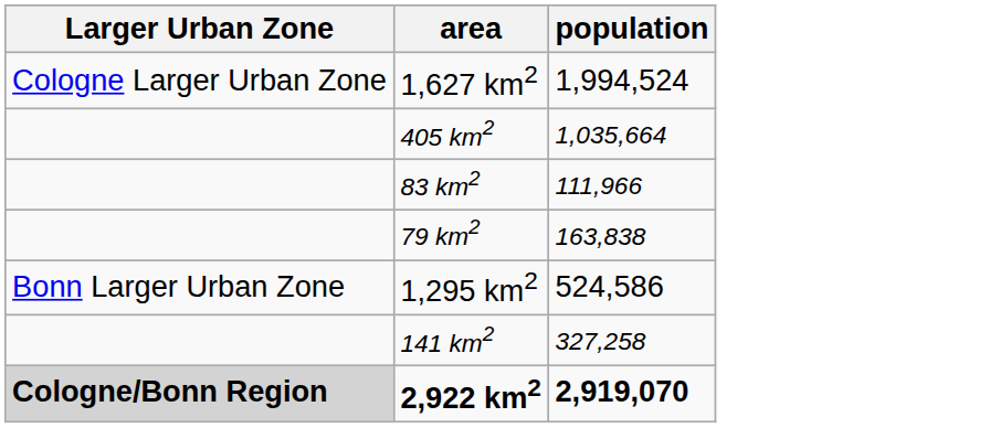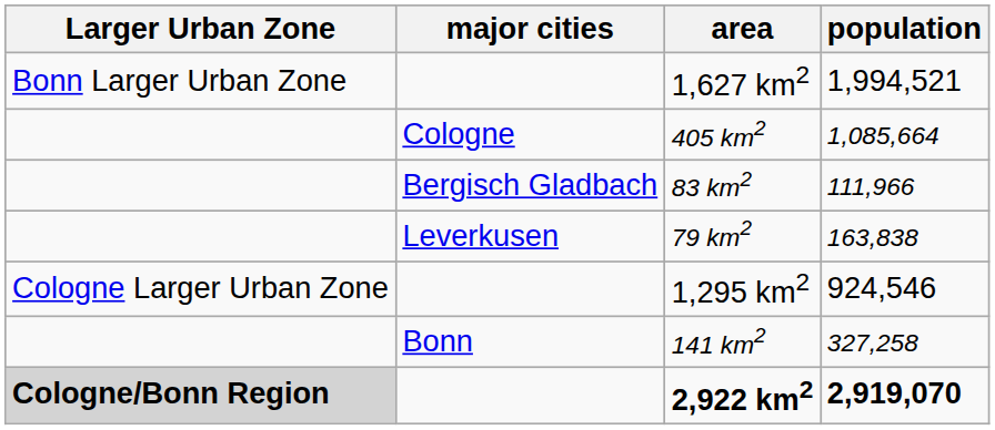+ column: major cities | Cologne | Bergisch Gladbach | Leverkusen | Bonn
1,627 km2 | Larger Urban Zone: Cologne Larger Urban Zone -> Bonn Larger Urban Zone
1,627 km2 | population: 1,994,524 -> 1,994,521
405 km2 | population: 1,035,664 -> 1,085,664
1,295 km2 | Larger Urban Zone: Bonn Larger Urban Zone -> Cologne Larger Urban Zone
1,295 km2 | population: 524,586 -> 924,546
